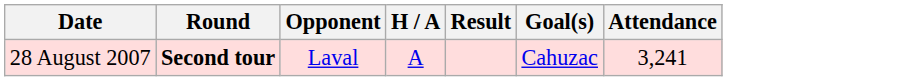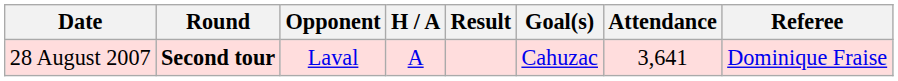+ column: Referee | Dominique Fraise
28 August 2007 | Attendance: 3,241 -> 3,641
